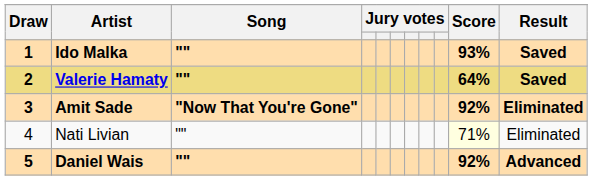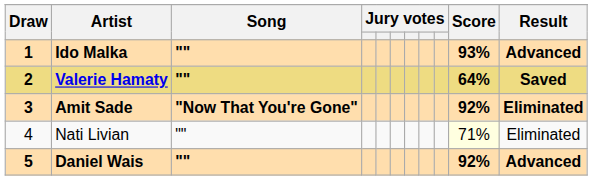Ido Malka | Result: Saved -> Advanced
